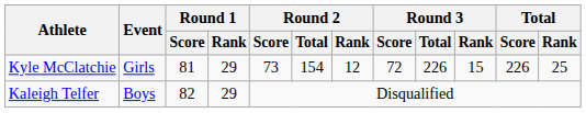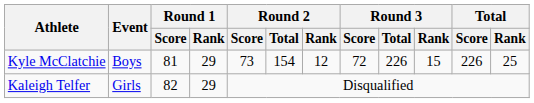Kyle McClatchie | Event: Girls -> Boys
Kaleigh Telfer | Event: Boys -> Girls
